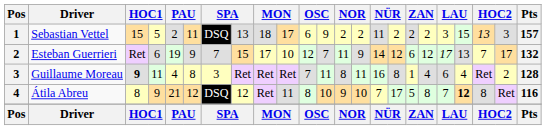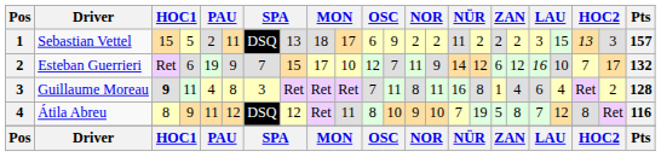Esteban Guerrieri | column 19: 17 -> 16
Esteban Guerrieri | column 20: 13 -> 10
Átila Abreu | column 5: 21 -> 11
Átila Abreu | column 16: 17 -> 19
Átila Abreu | column 20: bold -> normal
